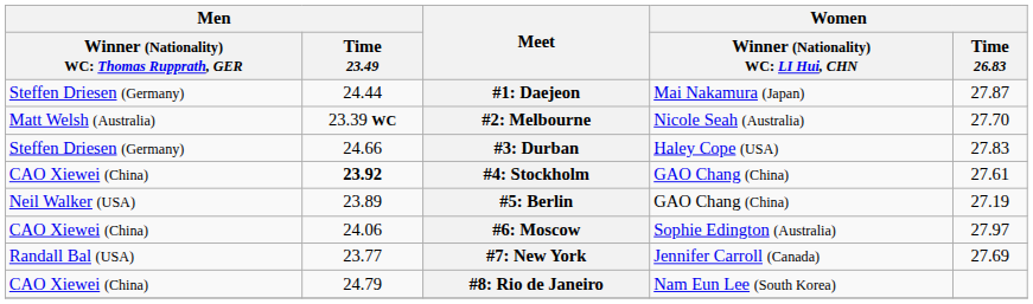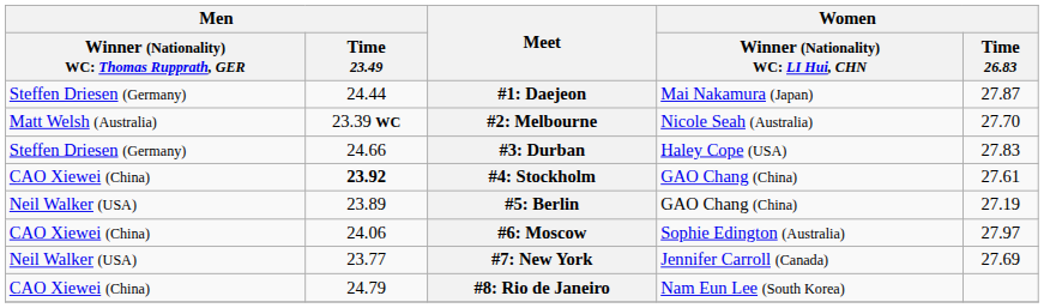#7: New York | column 1: Randall Bal (USA) -> Neil Walker (USA)
